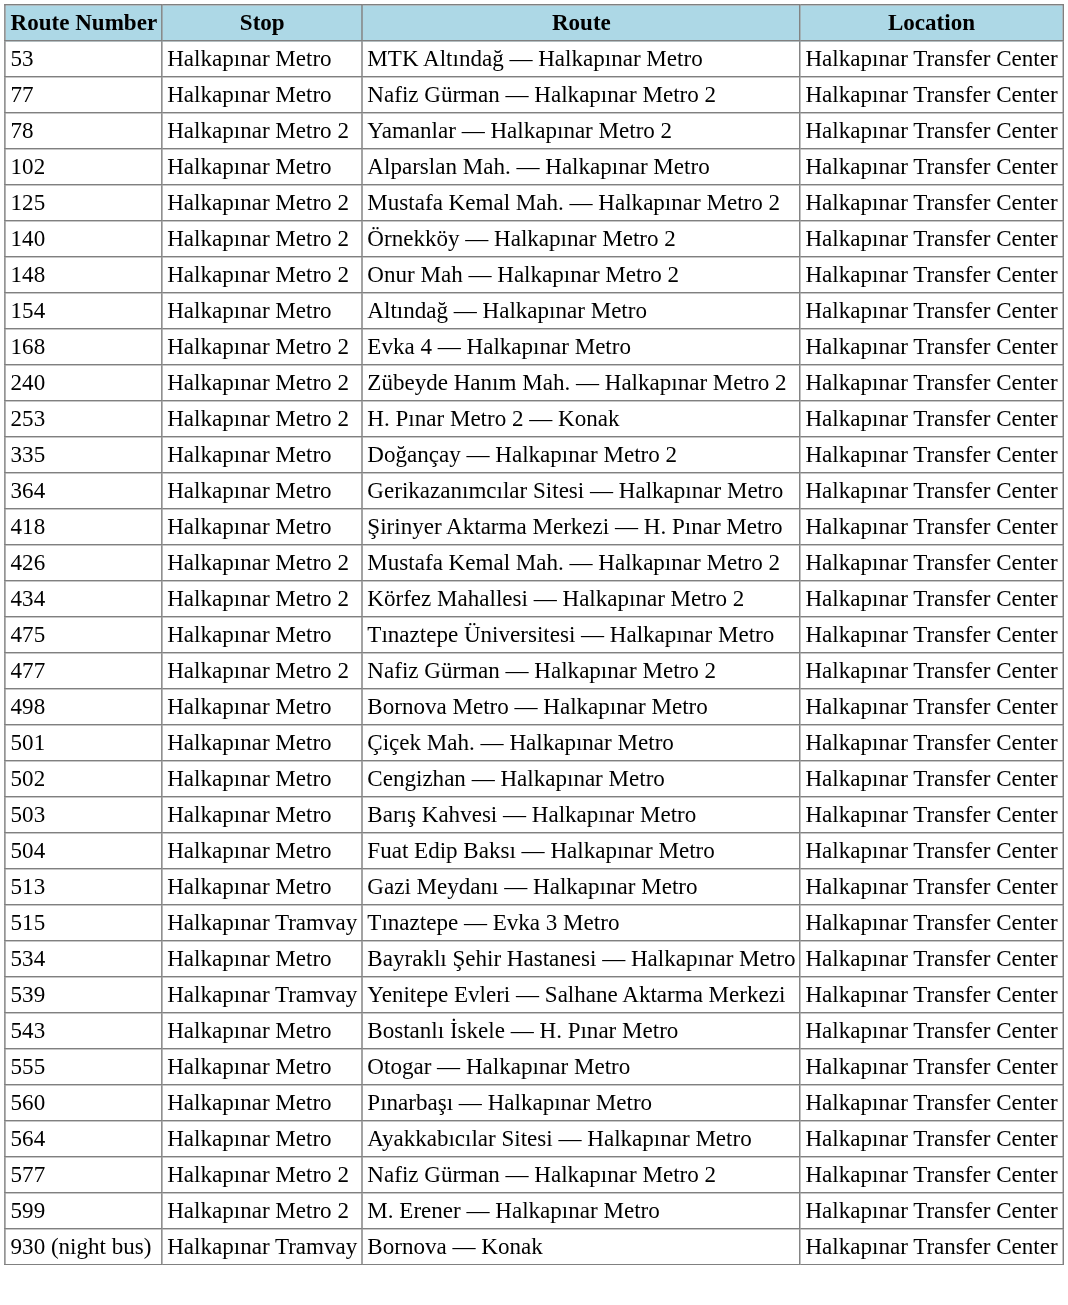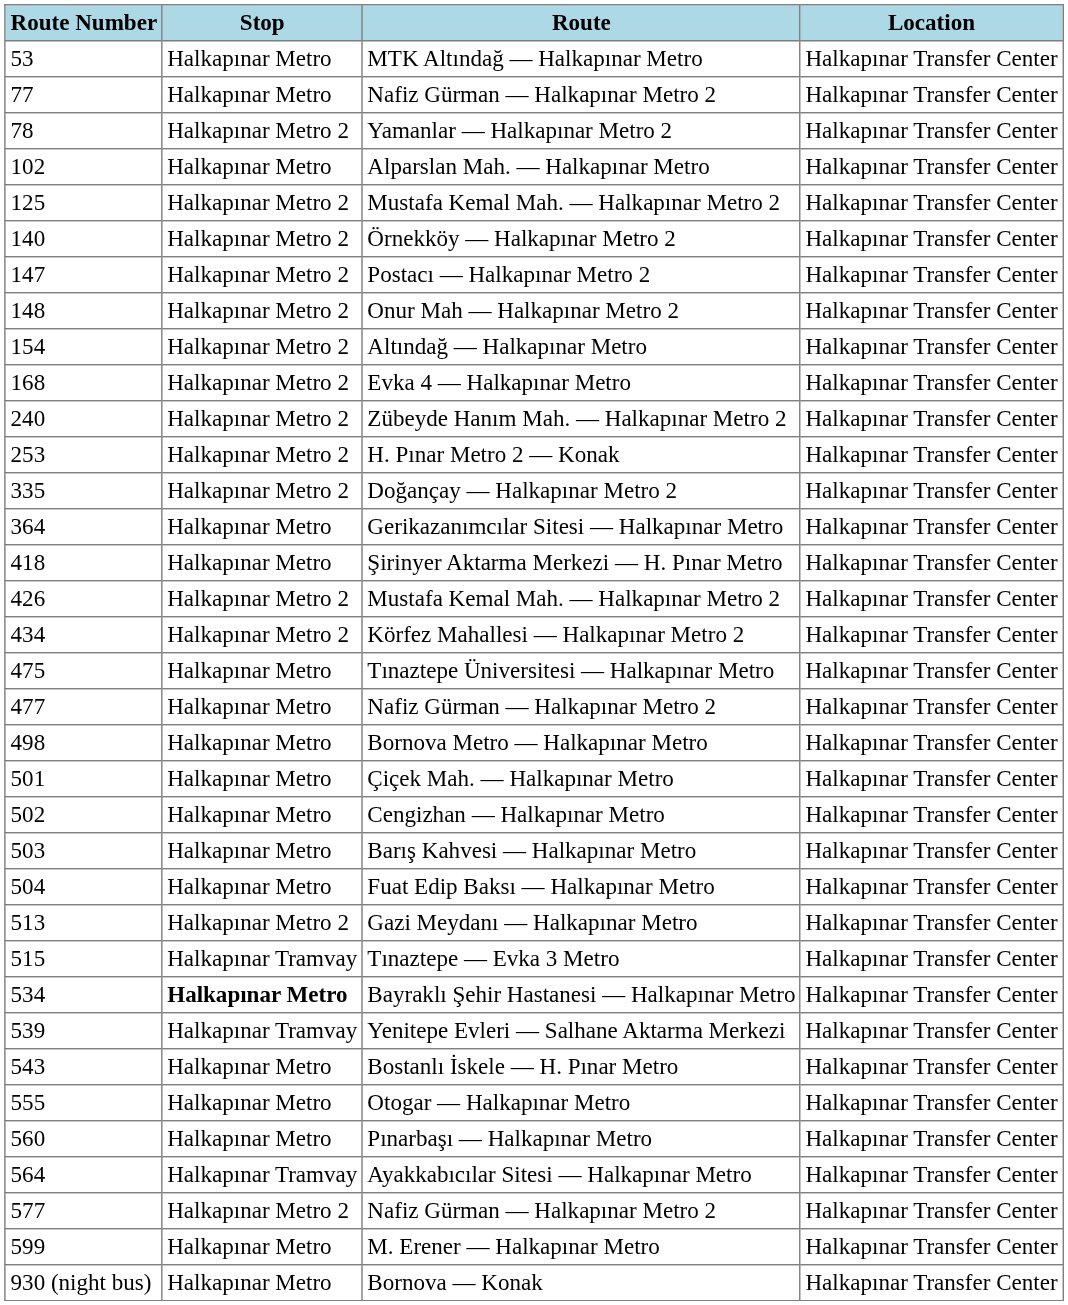+ row: 147 | Halkapınar Metro 2 | Postacı — Halkapınar Metro 2 | Halkapınar Transfer Center
Altındağ — Halkapınar Metro | Stop: Halkapınar Metro -> Halkapınar Metro 2
Doğançay — Halkapınar Metro 2 | Stop: Halkapınar Metro -> Halkapınar Metro 2
477 / Nafiz Gürman — Halkapınar Metro 2 | Stop: Halkapınar Metro 2 -> Halkapınar Metro
Gazi Meydanı — Halkapınar Metro | Stop: Halkapınar Metro -> Halkapınar Metro 2
Bayraklı Şehir Hastanesi — Halkapınar Metro | Stop: normal -> bold
Ayakkabıcılar Sitesi — Halkapınar Metro | Stop: Halkapınar Metro -> Halkapınar Tramvay
M. Erener — Halkapınar Metro | Stop: Halkapınar Metro 2 -> Halkapınar Metro
Bornova — Konak | Stop: Halkapınar Tramvay -> Halkapınar Metro
